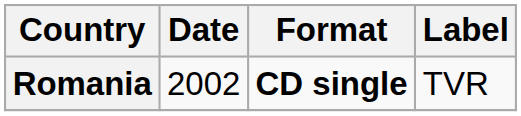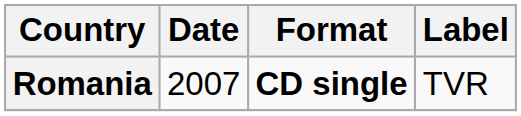Romania | Date: 2002 -> 2007
